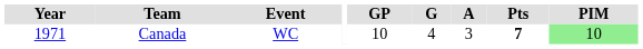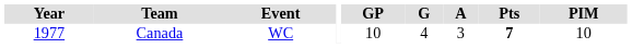Canada | Year: 1971 -> 1977
Canada | PIM: lightgreen background -> no background
